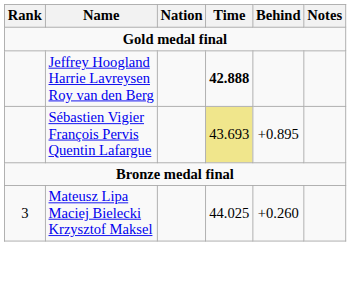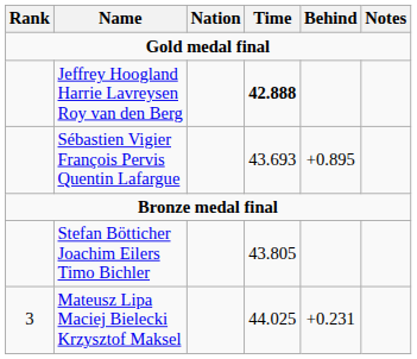Sébastien Vigier François Pervis Quentin Lafargue | Time: khaki background -> no background
+ row: Stefan Bötticher Joachim Eilers Timo Bichler | 43.805
Mateusz Lipa Maciej Bielecki Krzysztof Maksel | Behind: +0.260 -> +0.231
